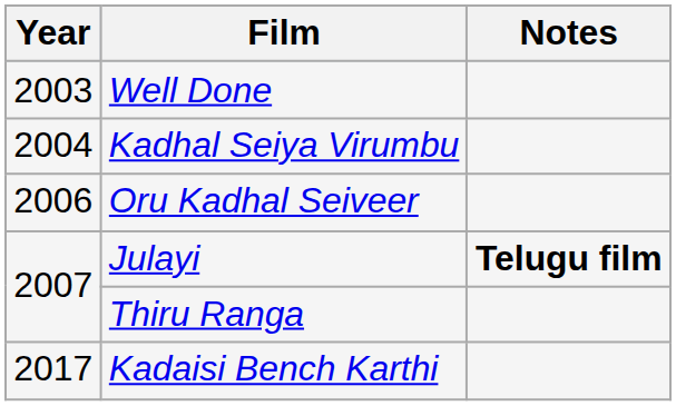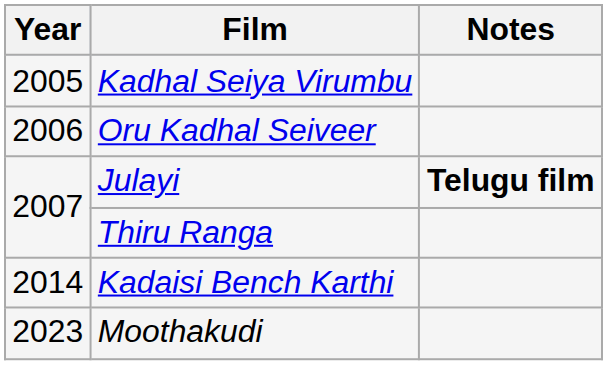- row: 2003 | Well Done
Kadhal Seiya Virumbu | Year: 2004 -> 2005
Kadaisi Bench Karthi | Year: 2017 -> 2014
+ row: 2023 | Moothakudi
